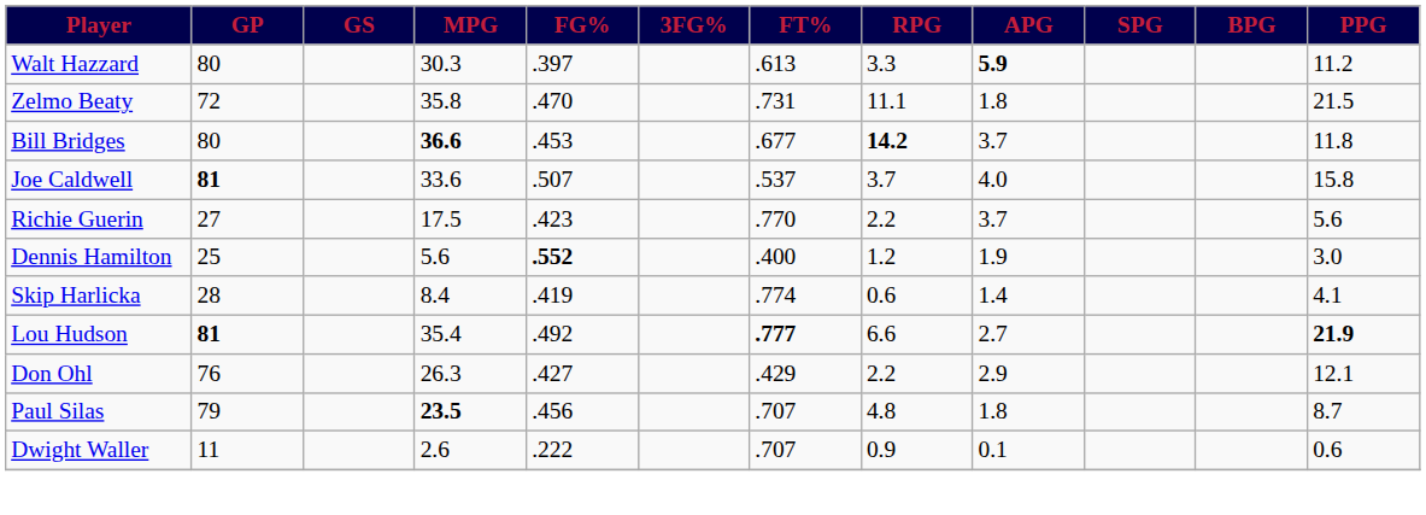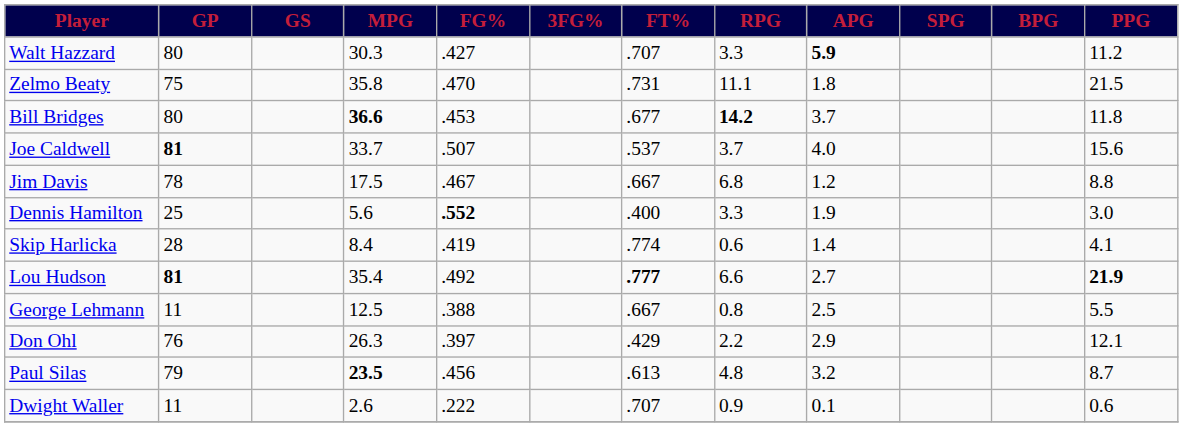Walt Hazzard | FG%: .397 -> .427
Walt Hazzard | FT%: .613 -> .707
Zelmo Beaty | GP: 72 -> 75
Joe Caldwell | MPG: 33.6 -> 33.7
Joe Caldwell | PPG: 15.8 -> 15.6
+ row: Jim Davis | 78 | 17.5 | .467 | .667 | 6.8 | 1.2 | 8.8
- row: Richie Guerin | 27 | 17.5 | .423 | .770 | 2.2 | 3.7 | 5.6
Dennis Hamilton | RPG: 1.2 -> 3.3
+ row: George Lehmann | 11 | 12.5 | .388 | .667 | 0.8 | 2.5 | 5.5
Don Ohl | FG%: .427 -> .397
Paul Silas | FT%: .707 -> .613
Paul Silas | APG: 1.8 -> 3.2
